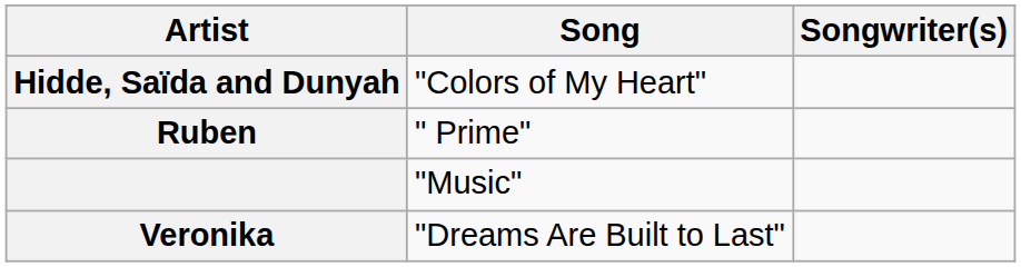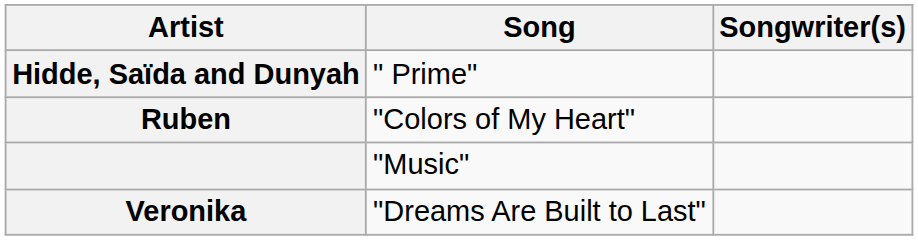Hidde, Saïda and Dunyah | Song: "Colors of My Heart" -> " Prime"
Ruben | Song: " Prime" -> "Colors of My Heart"
